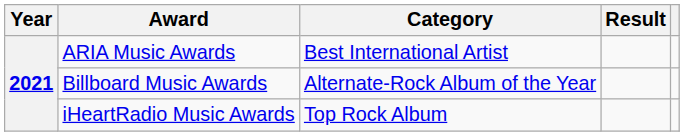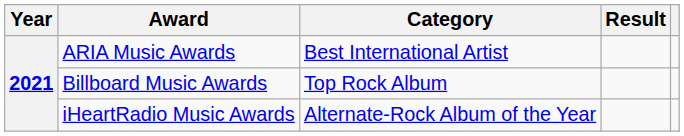Billboard Music Awards | Category: Alternate-Rock Album of the Year -> Top Rock Album
iHeartRadio Music Awards | Category: Top Rock Album -> Alternate-Rock Album of the Year
